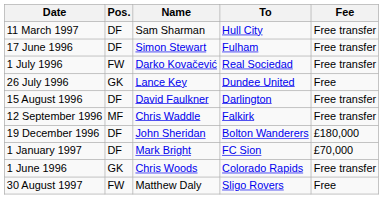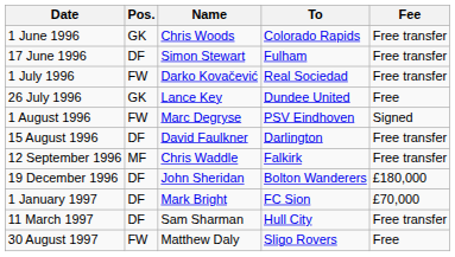rows swapped: 1 June 1996 <-> 11 March 1997
+ row: 1 August 1996 | FW | Marc Degryse | PSV Eindhoven | Signed
